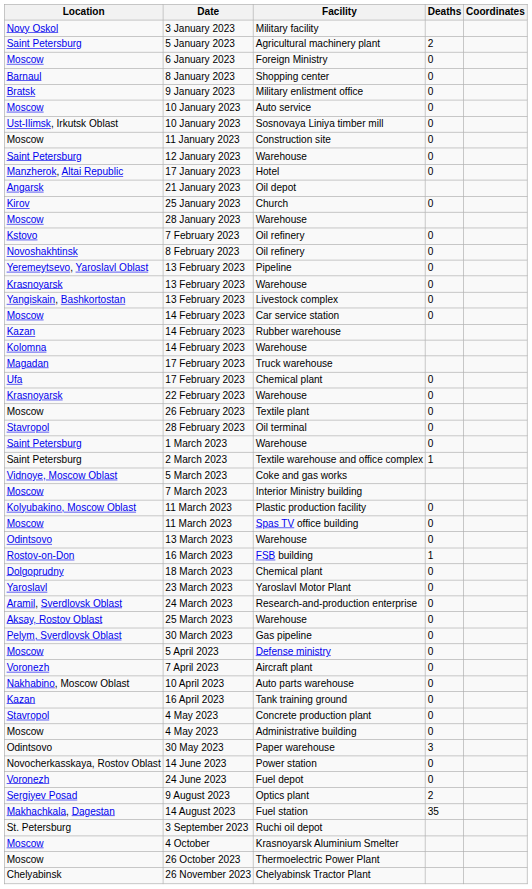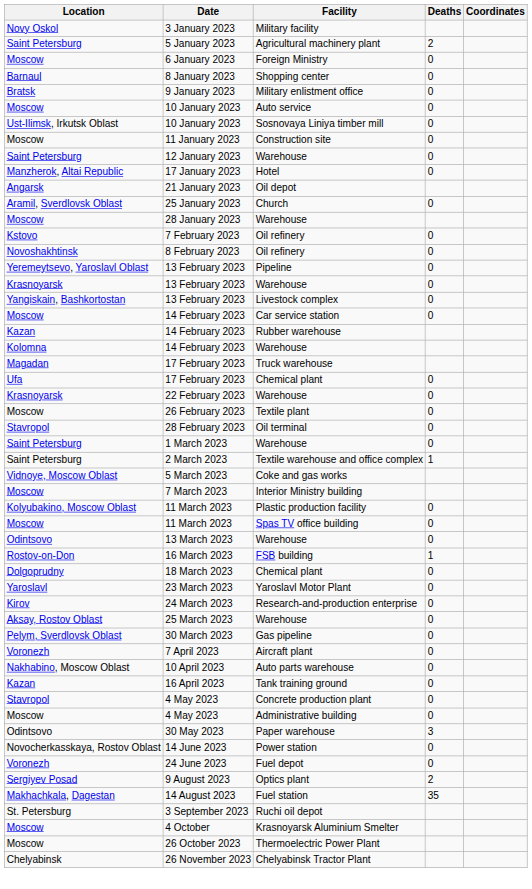25 January 2023 | Location: Kirov -> Aramil, Sverdlovsk Oblast
24 March 2023 | Location: Aramil, Sverdlovsk Oblast -> Kirov
- row: Moscow | 5 April 2023 | Defense ministry | 0
